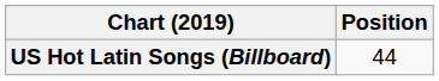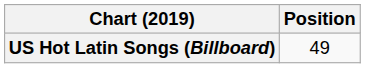US Hot Latin Songs (Billboard) | Position: 44 -> 49
